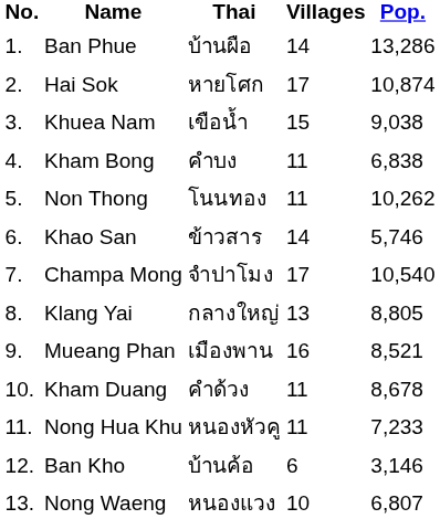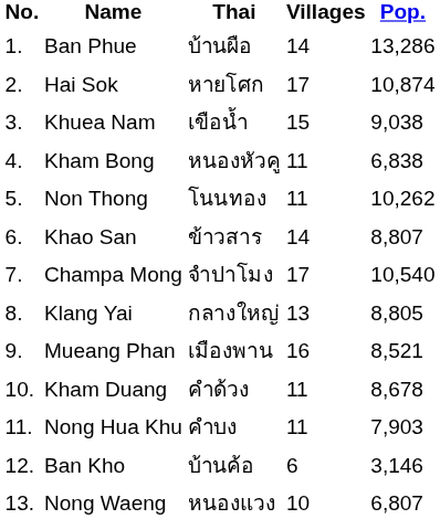Kham Bong | Thai: คำบง -> หนองหัวคู
Khao San | Pop.: 5,746 -> 8,807
Nong Hua Khu | Thai: หนองหัวคู -> คำบง
Nong Hua Khu | Pop.: 7,233 -> 7,903
